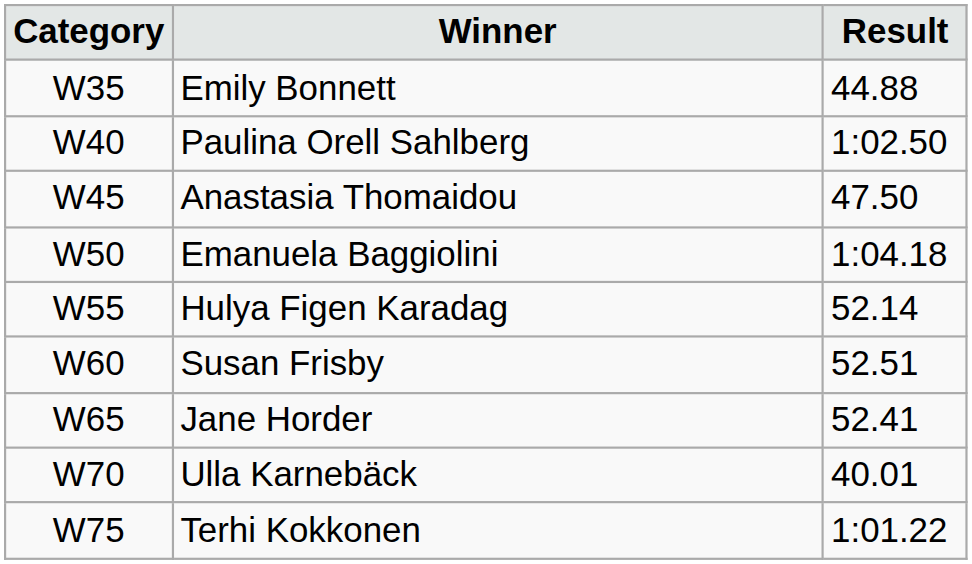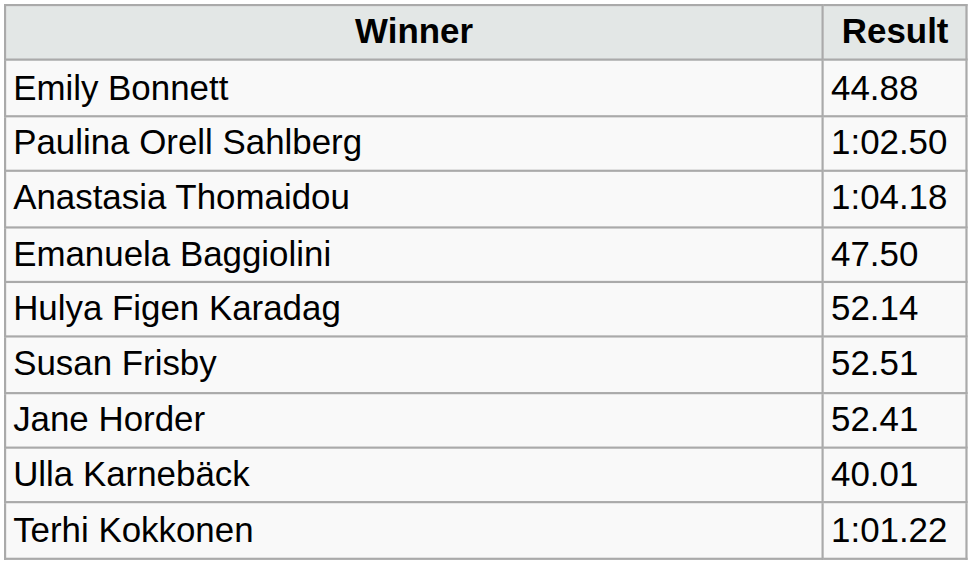- column: Category | W35 | W40 | W45 | W50 | W55 | W60 | W65 | W70 | W75
Anastasia Thomaidou | Result: 47.50 -> 1:04.18
Emanuela Baggiolini | Result: 1:04.18 -> 47.50
